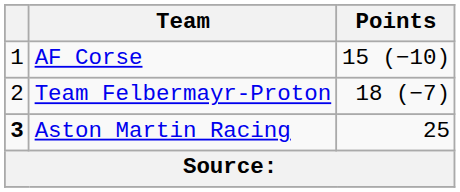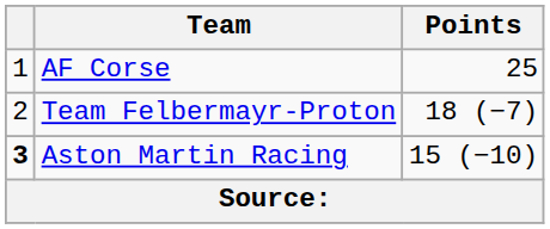AF Corse | Points: 15 (−10) -> 25
Aston Martin Racing | Points: 25 -> 15 (−10)
